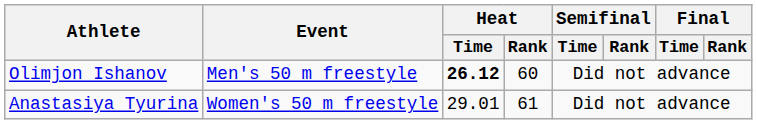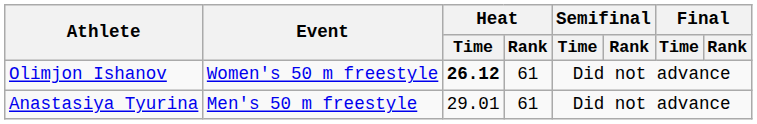Olimjon Ishanov | Event: Men's 50 m freestyle -> Women's 50 m freestyle
Olimjon Ishanov | Heat / Rank: 60 -> 61
Anastasiya Tyurina | Event: Women's 50 m freestyle -> Men's 50 m freestyle
